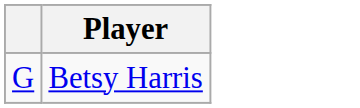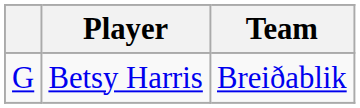+ column: Team | Breiðablik
